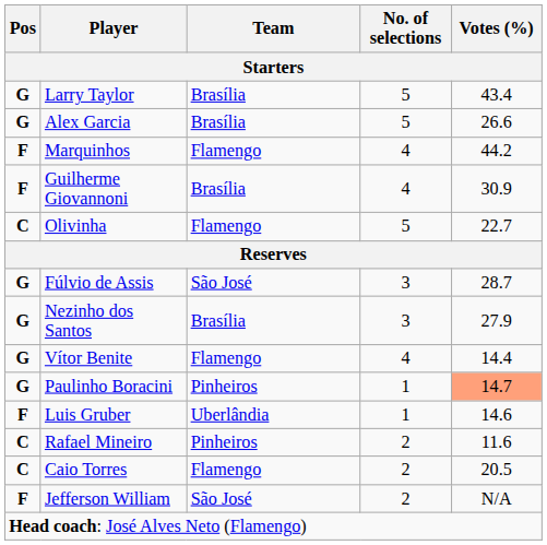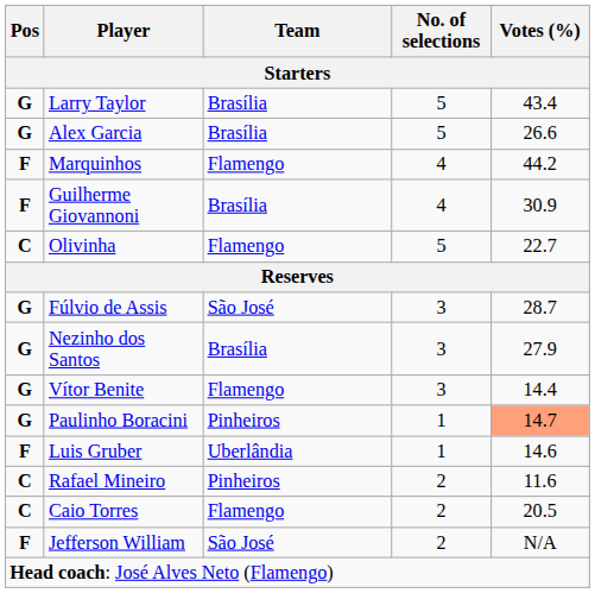Vítor Benite | No. of selections: 4 -> 3
